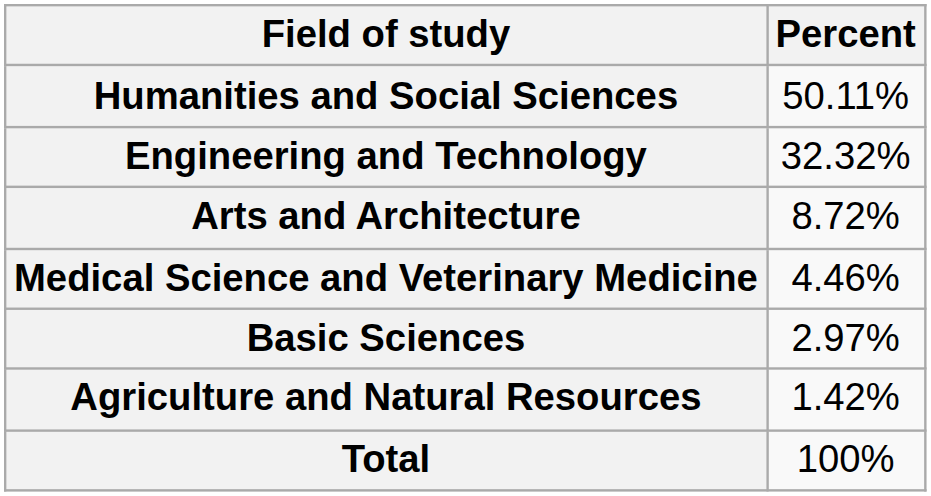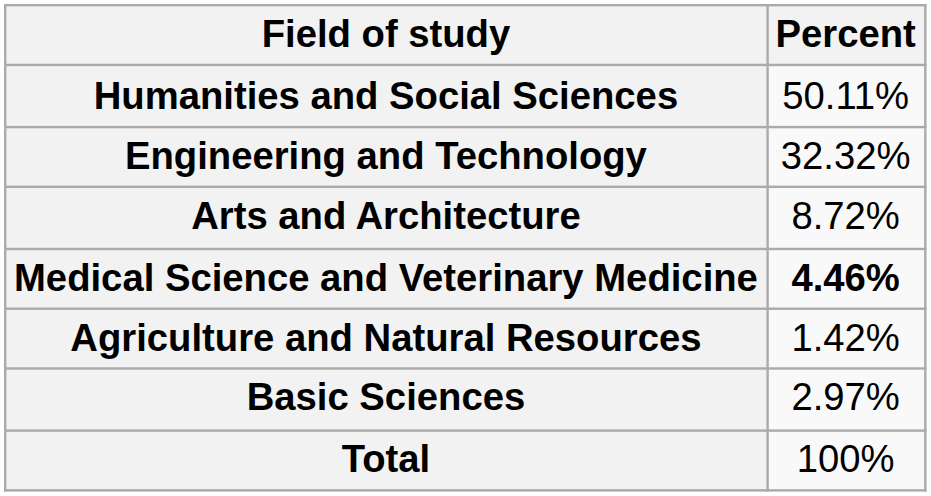Medical Science and Veterinary Medicine | Percent: normal -> bold
rows swapped: Basic Sciences <-> Agriculture and Natural Resources
